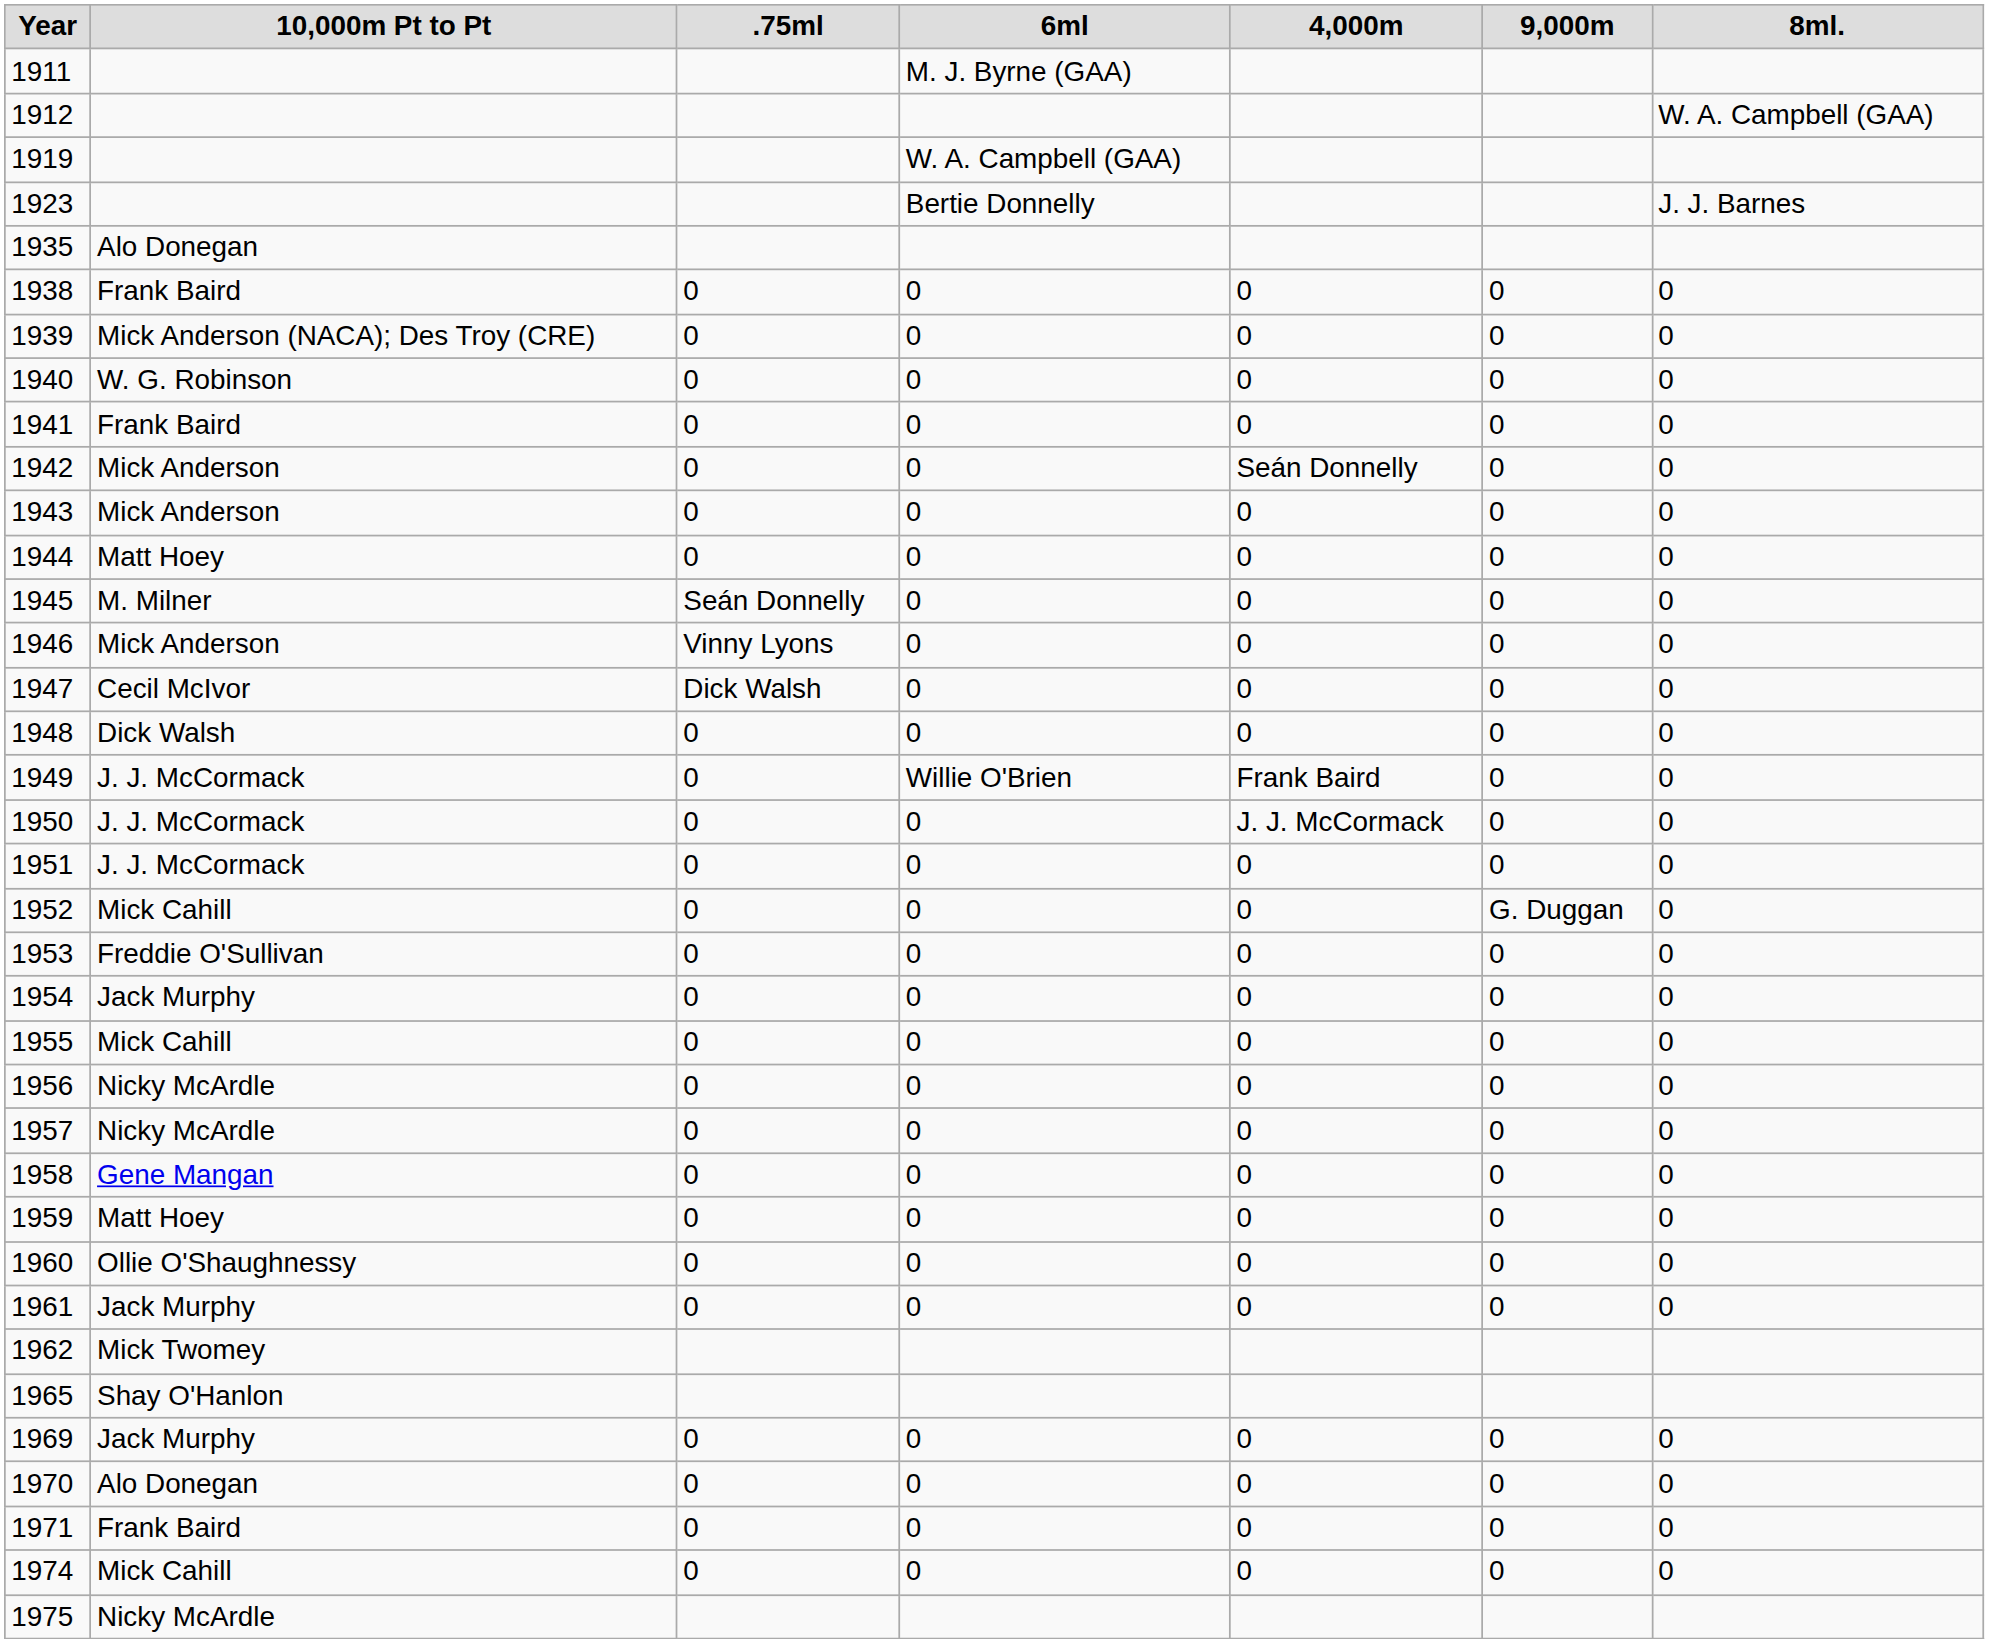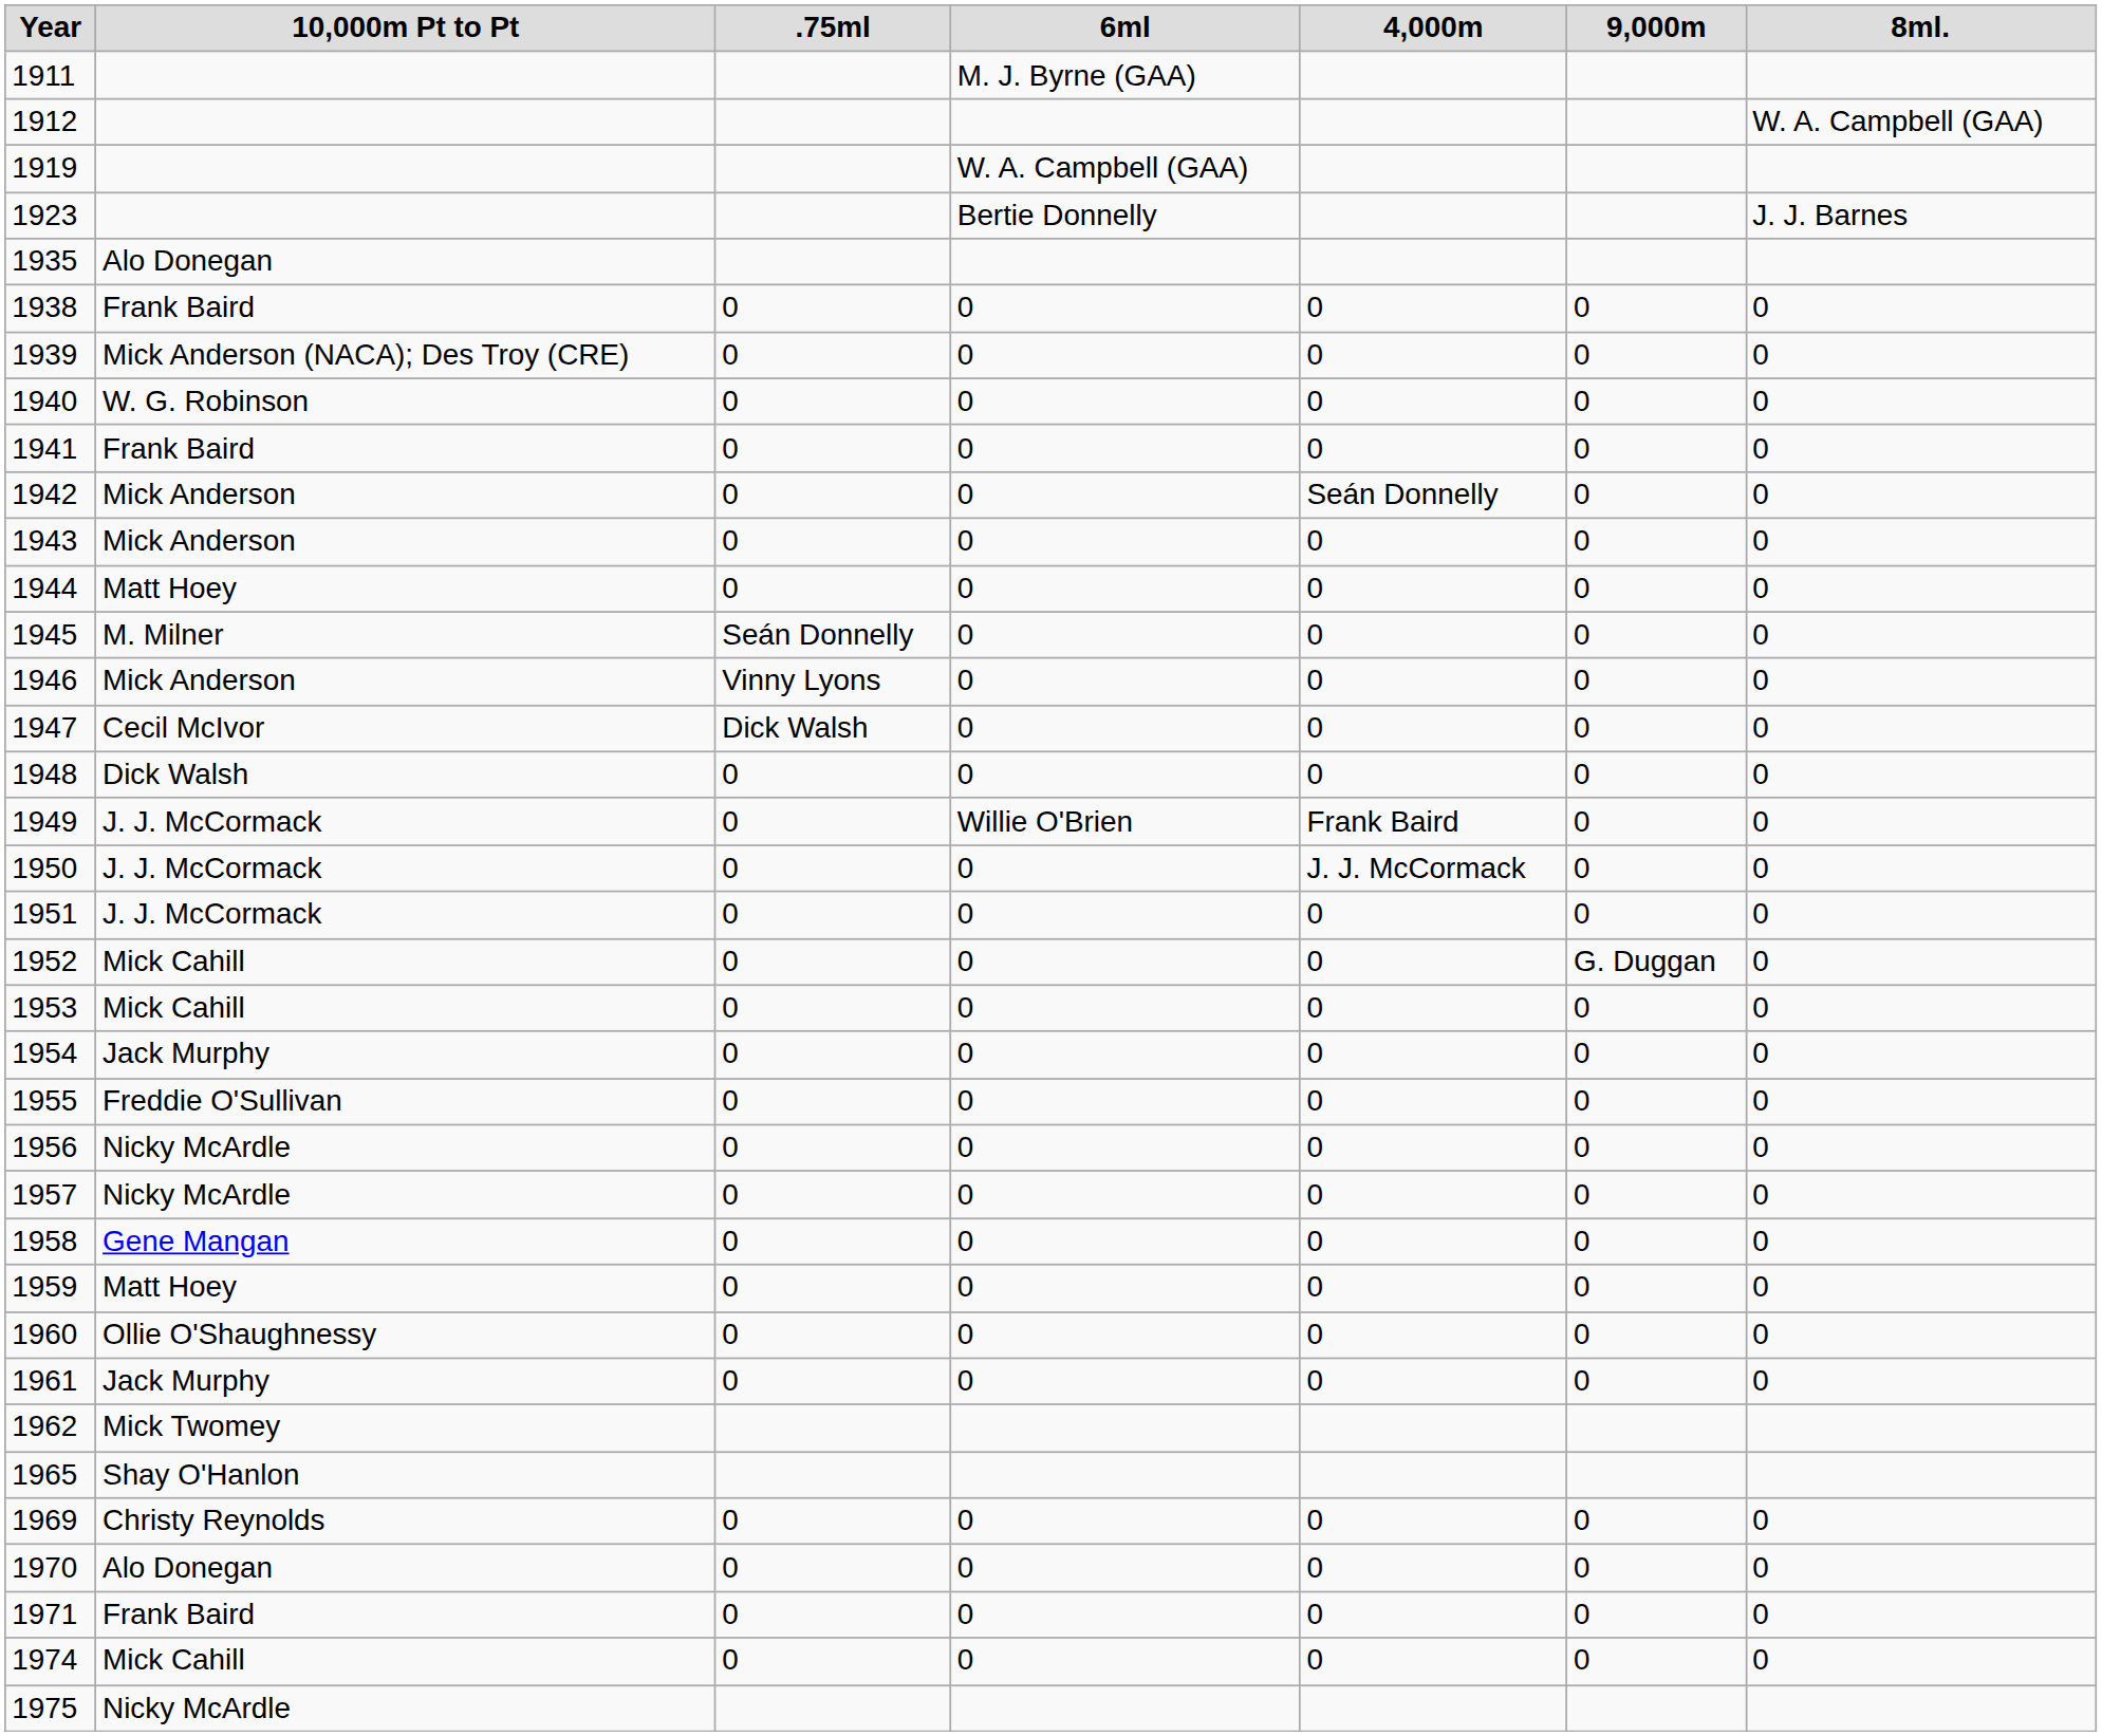1953 | 10,000m Pt to Pt: Freddie O'Sullivan -> Mick Cahill
1955 | 10,000m Pt to Pt: Mick Cahill -> Freddie O'Sullivan
1969 | 10,000m Pt to Pt: Jack Murphy -> Christy Reynolds
